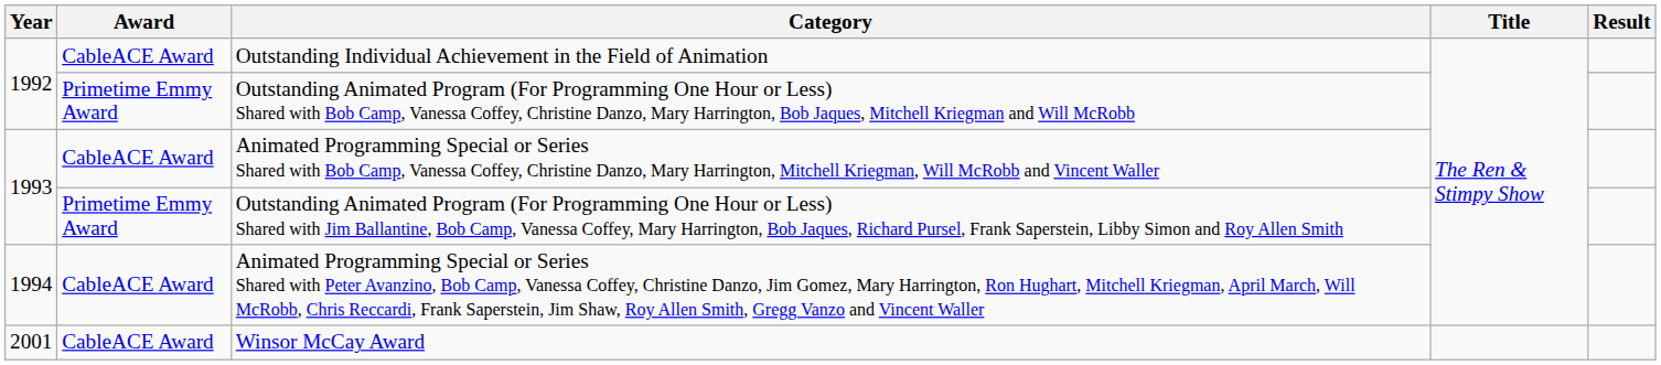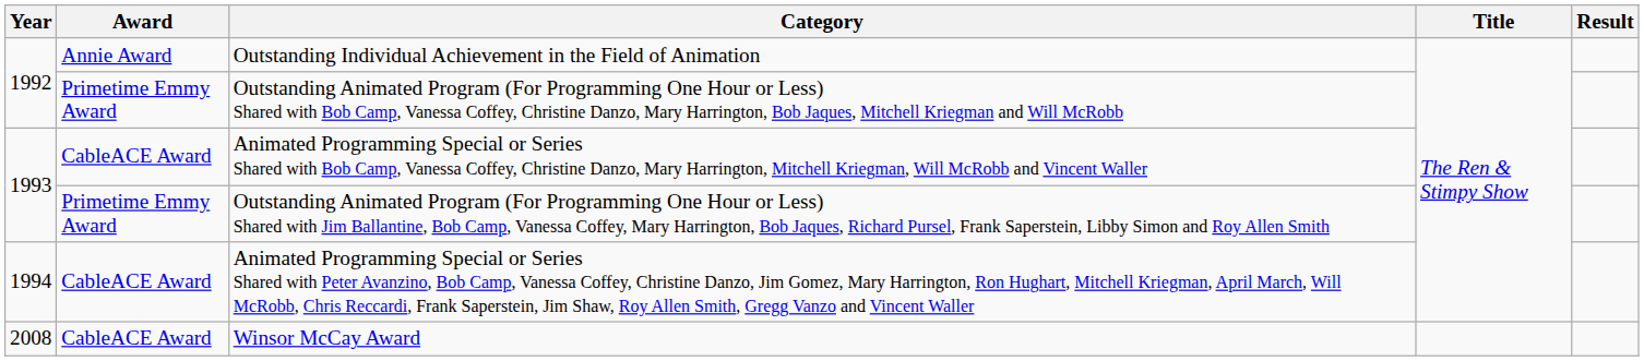Outstanding Individual Achievement in the Field of Animation | Award: CableACE Award -> Annie Award
Winsor McCay Award | Year: 2001 -> 2008
